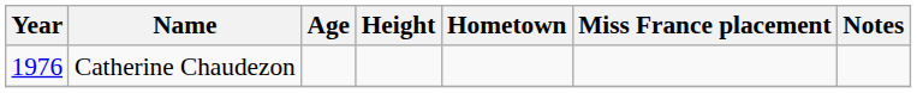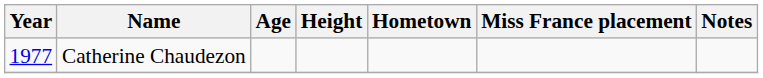Catherine Chaudezon | Year: 1976 -> 1977
